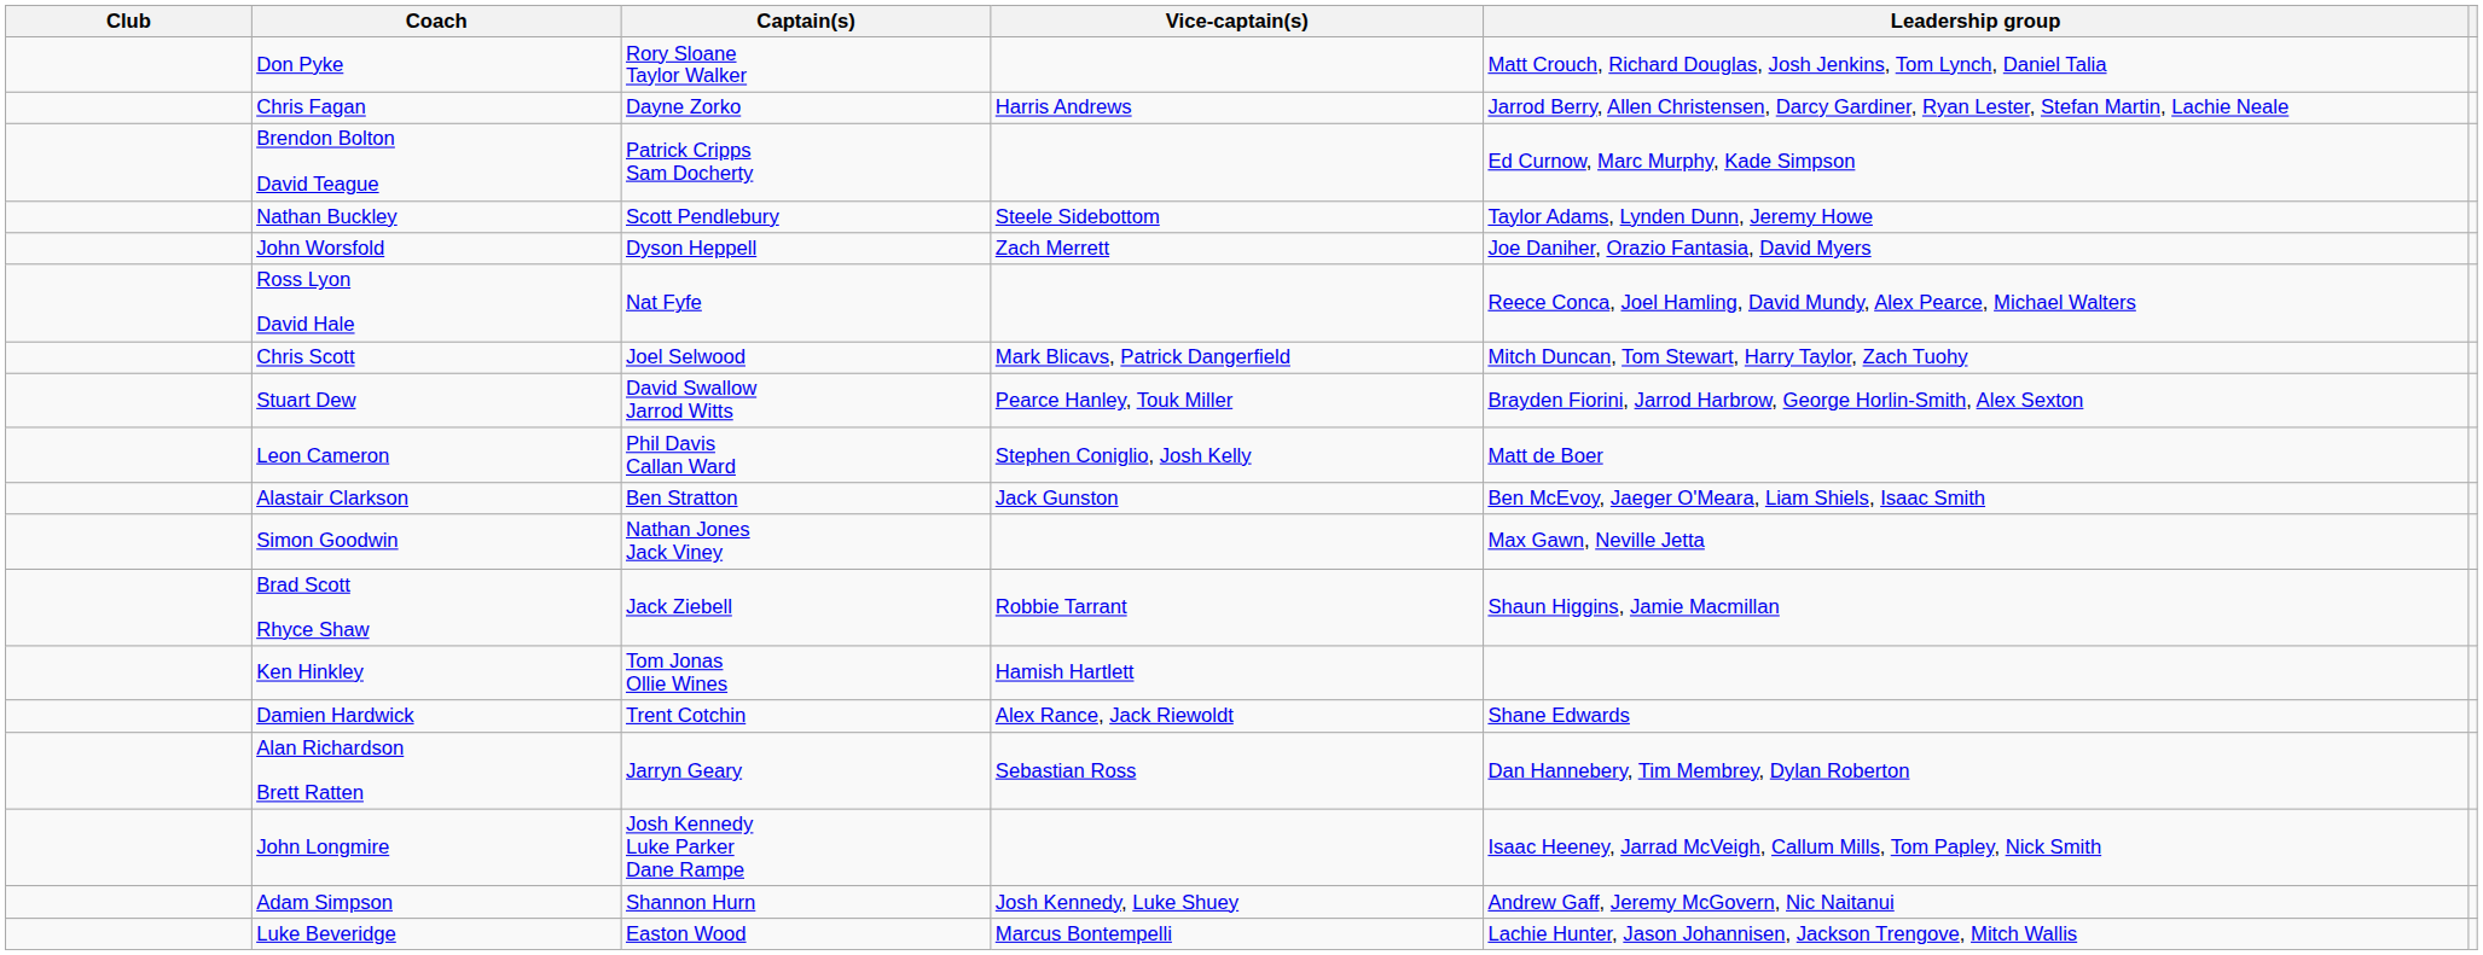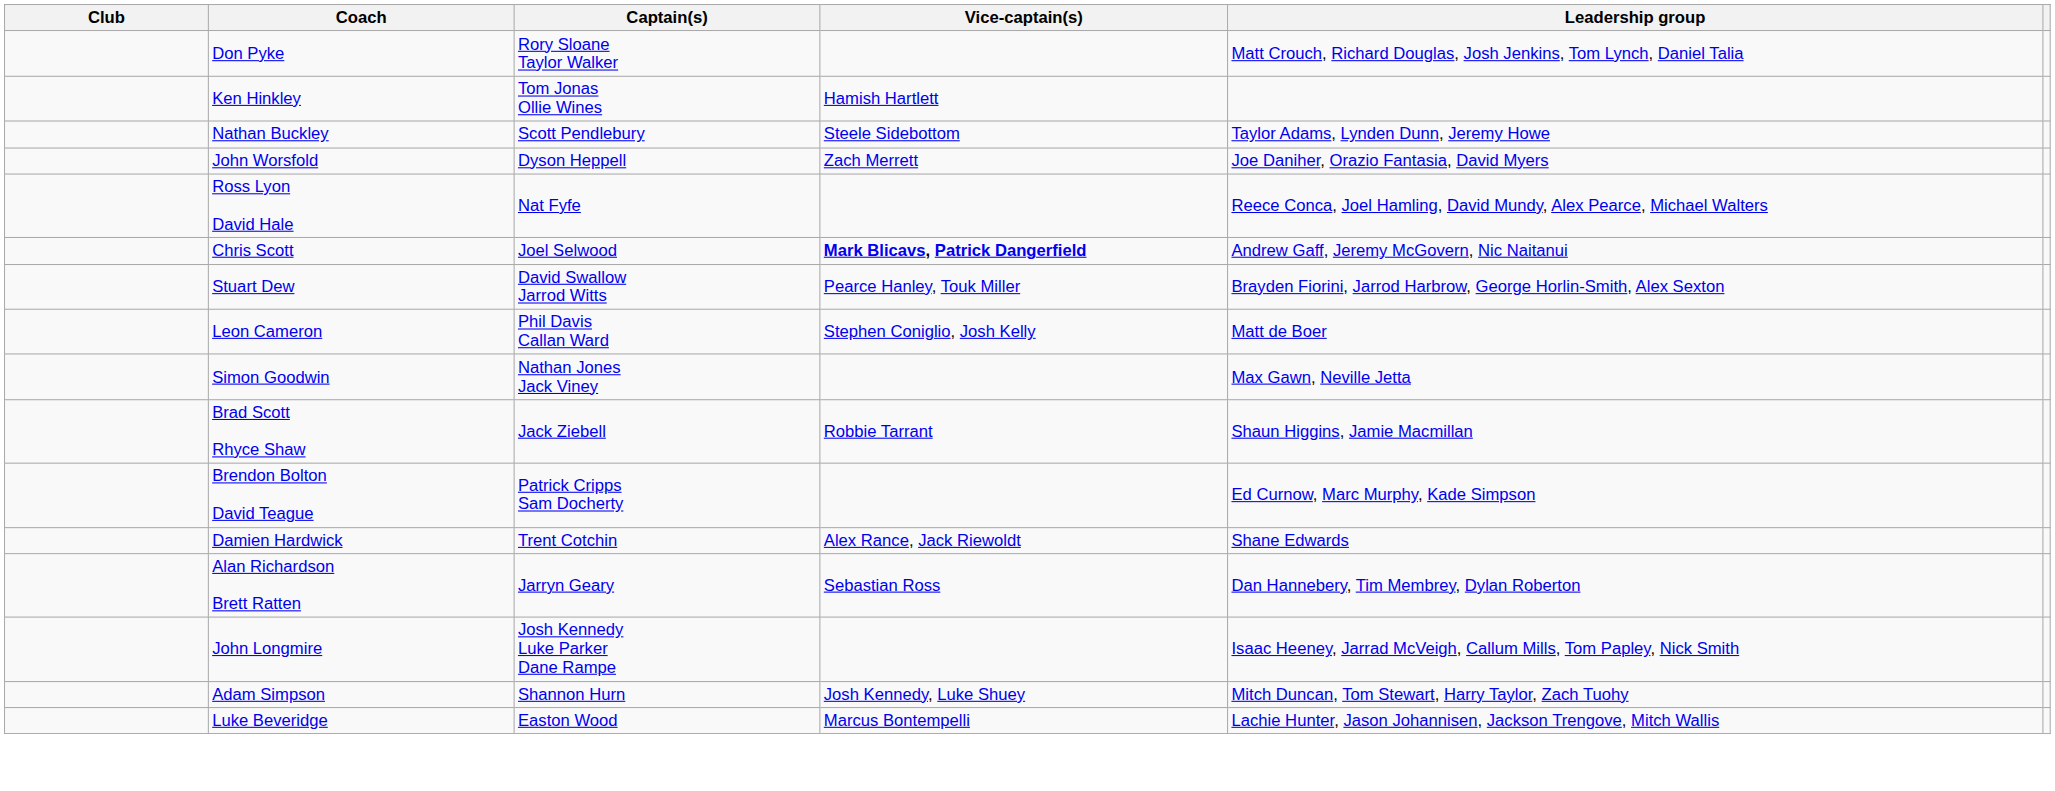- row: Chris Fagan | Dayne Zorko | Harris Andrews | Jarrod Berry, Allen Christensen, Darcy Gardiner, Ryan Lester, Stefan Martin, Lachie Neale
rows swapped: Brendon Bolton David Teague <-> Ken Hinkley
Chris Scott | Vice-captain(s): normal -> bold
Chris Scott | Leadership group: Mitch Duncan, Tom Stewart, Harry Taylor, Zach Tuohy -> Andrew Gaff, Jeremy McGovern, Nic Naitanui
- row: Alastair Clarkson | Ben Stratton | Jack Gunston | Ben McEvoy, Jaeger O'Meara, Liam Shiels, Isaac Smith
Adam Simpson | Leadership group: Andrew Gaff, Jeremy McGovern, Nic Naitanui -> Mitch Duncan, Tom Stewart, Harry Taylor, Zach Tuohy
